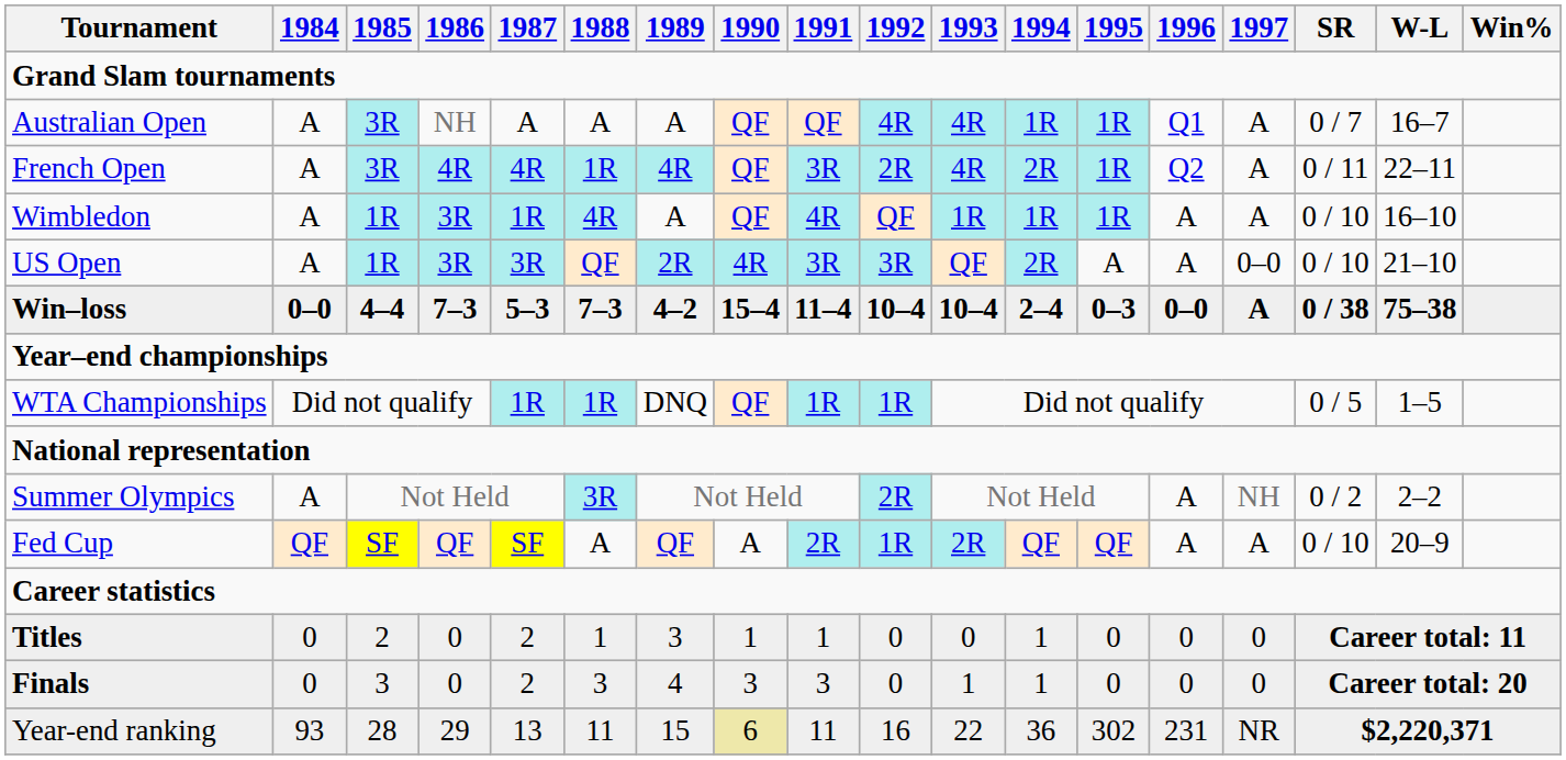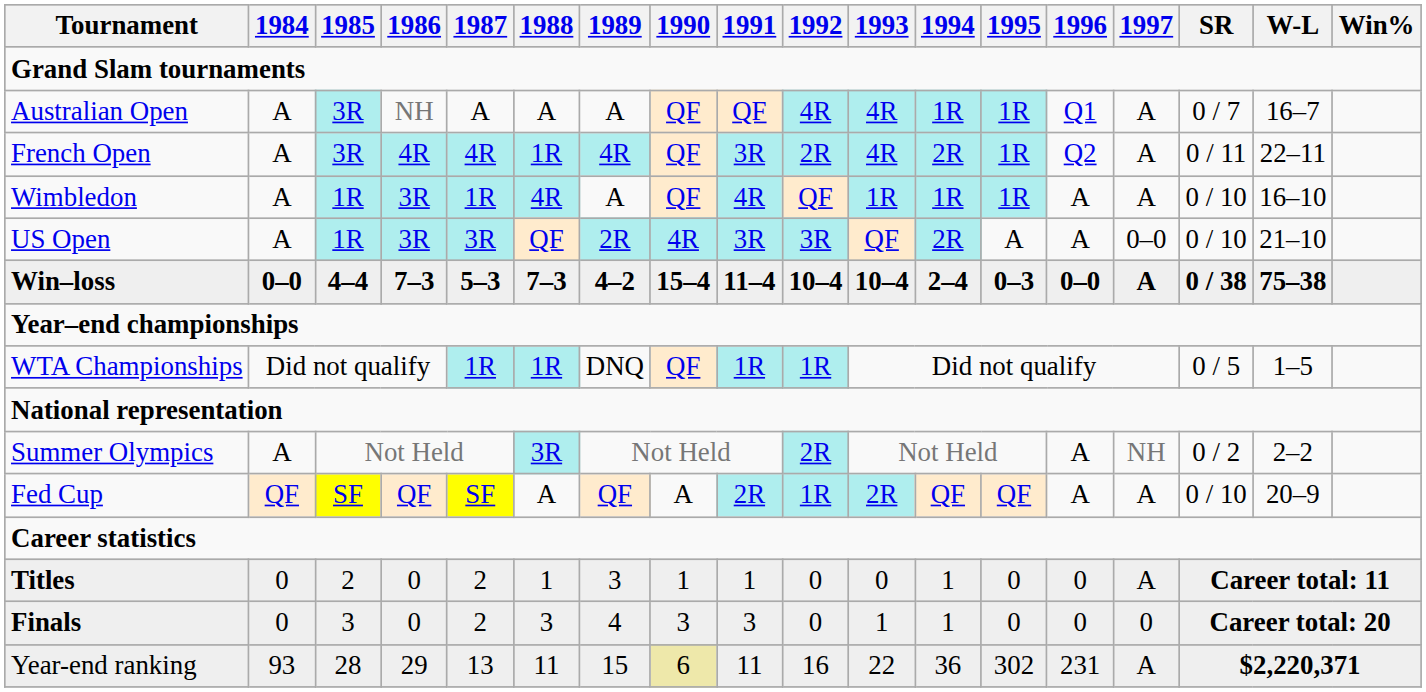Titles | 1997: 0 -> A
Year-end ranking | 1997: NR -> A
